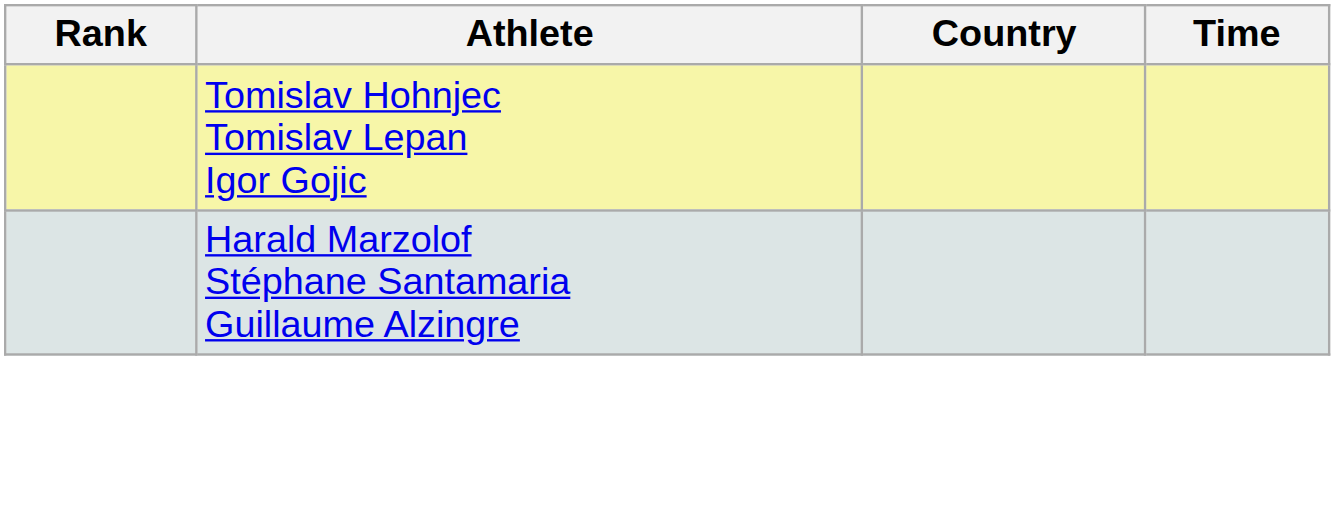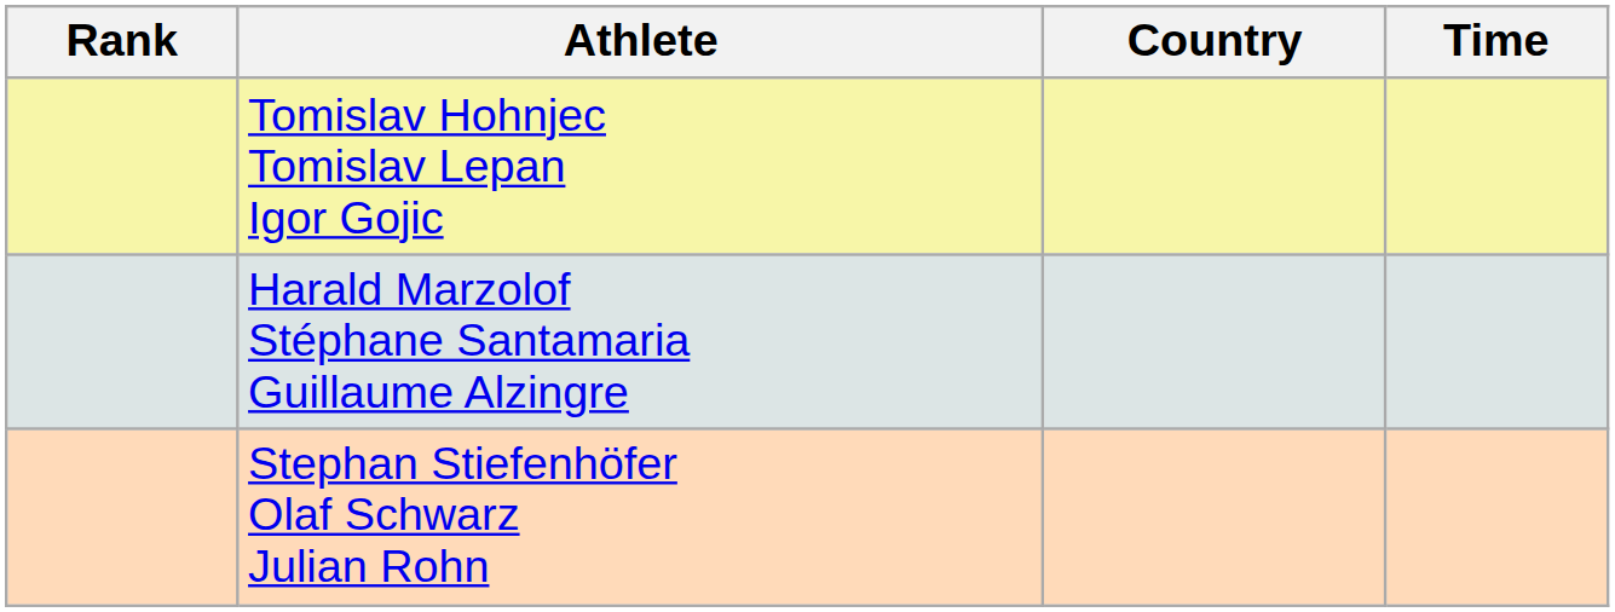+ row: Stephan Stiefenhöfer Olaf Schwarz Julian Rohn
